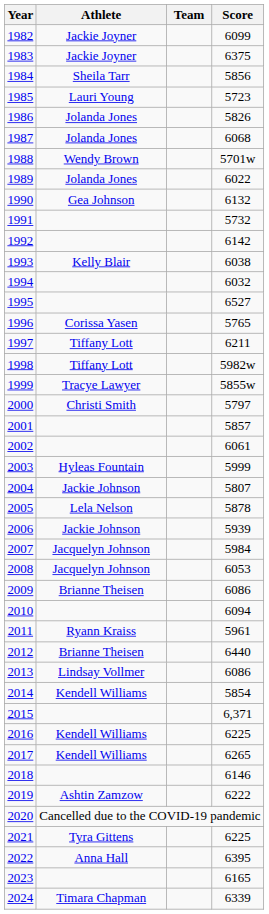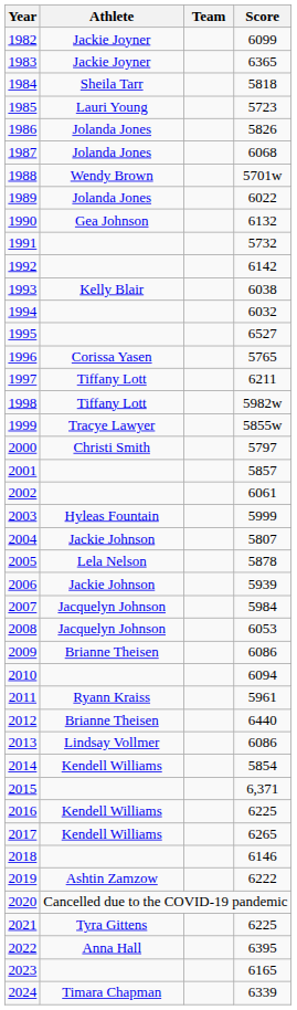1983 | Score: 6375 -> 6365
1984 | Score: 5856 -> 5818
